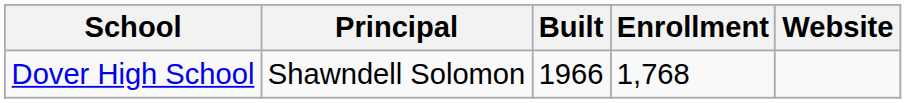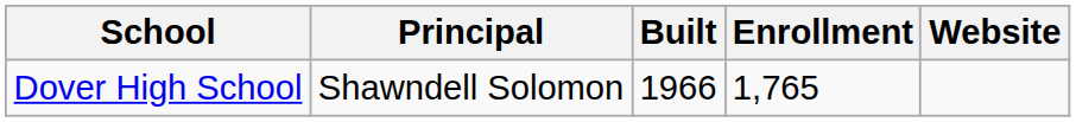Dover High School | Enrollment: 1,768 -> 1,765
